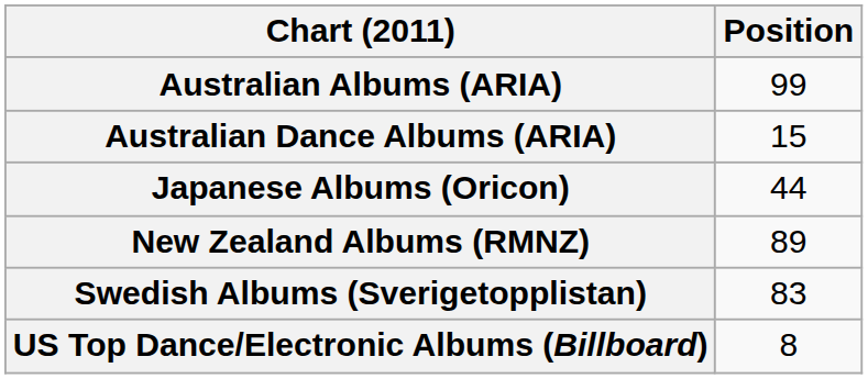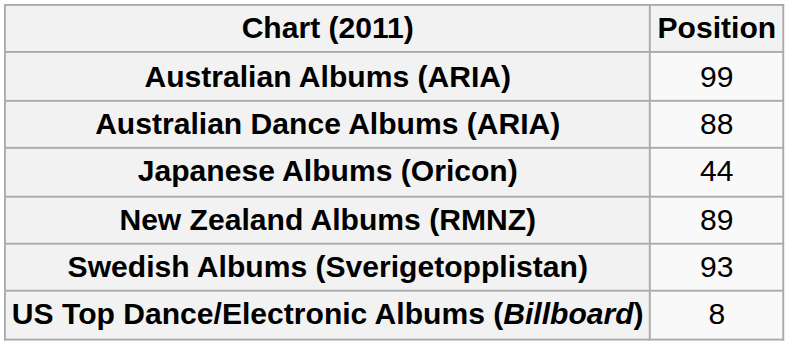Australian Dance Albums (ARIA) | Position: 15 -> 88
Swedish Albums (Sverigetopplistan) | Position: 83 -> 93
